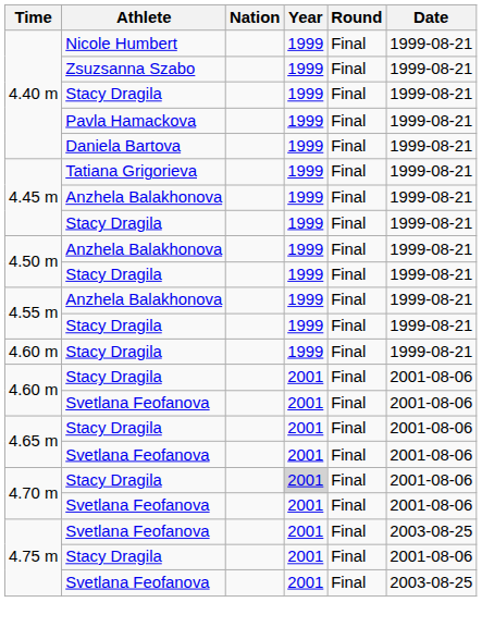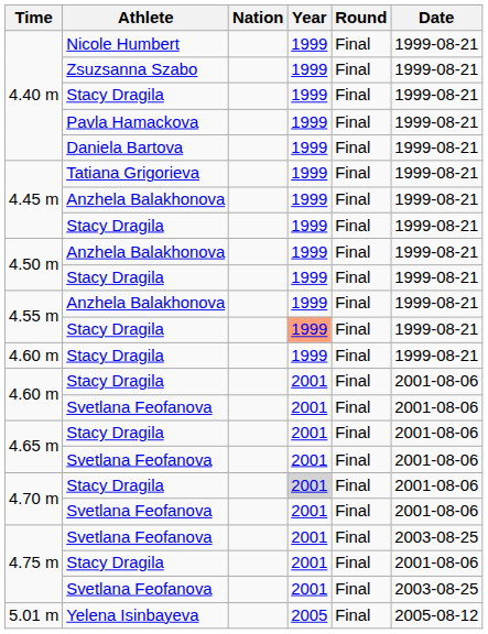4.55 m / Stacy Dragila | Year: no background -> lightsalmon background
+ row: 5.01 m | Yelena Isinbayeva | 2005 | Final | 2005-08-12
